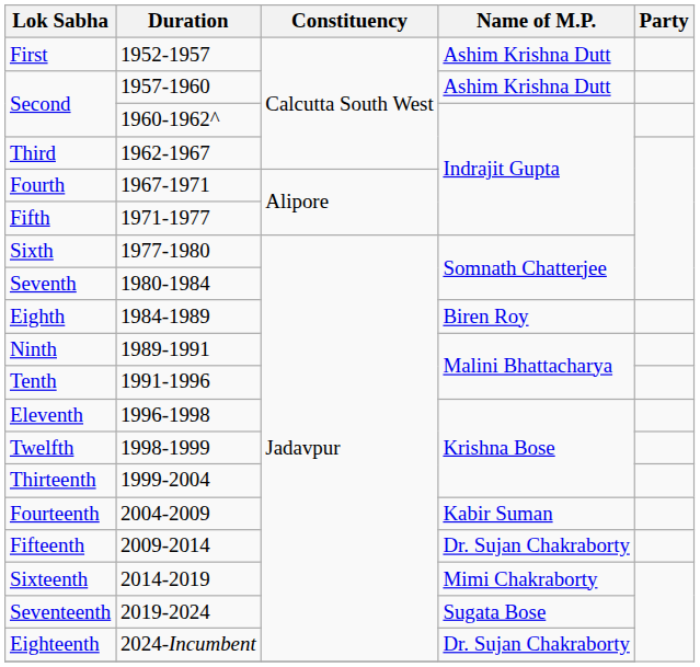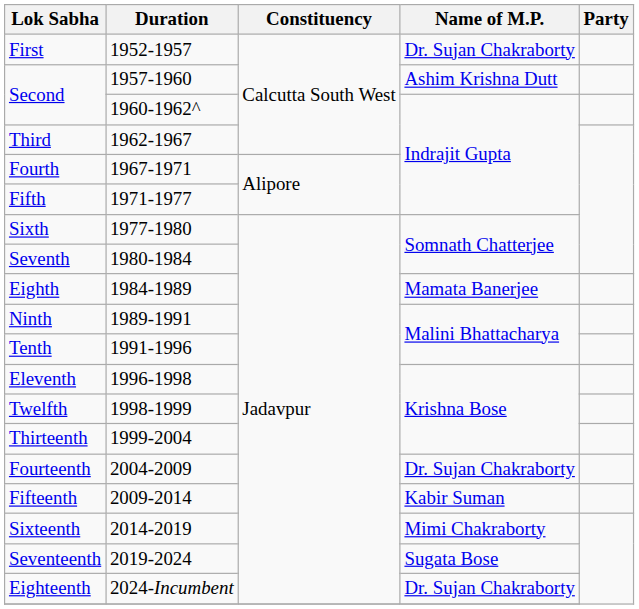First | Name of M.P.: Ashim Krishna Dutt -> Dr. Sujan Chakraborty
Eighth | Name of M.P.: Biren Roy -> Mamata Banerjee
Fourteenth | Name of M.P.: Kabir Suman -> Dr. Sujan Chakraborty
Fifteenth | Name of M.P.: Dr. Sujan Chakraborty -> Kabir Suman
